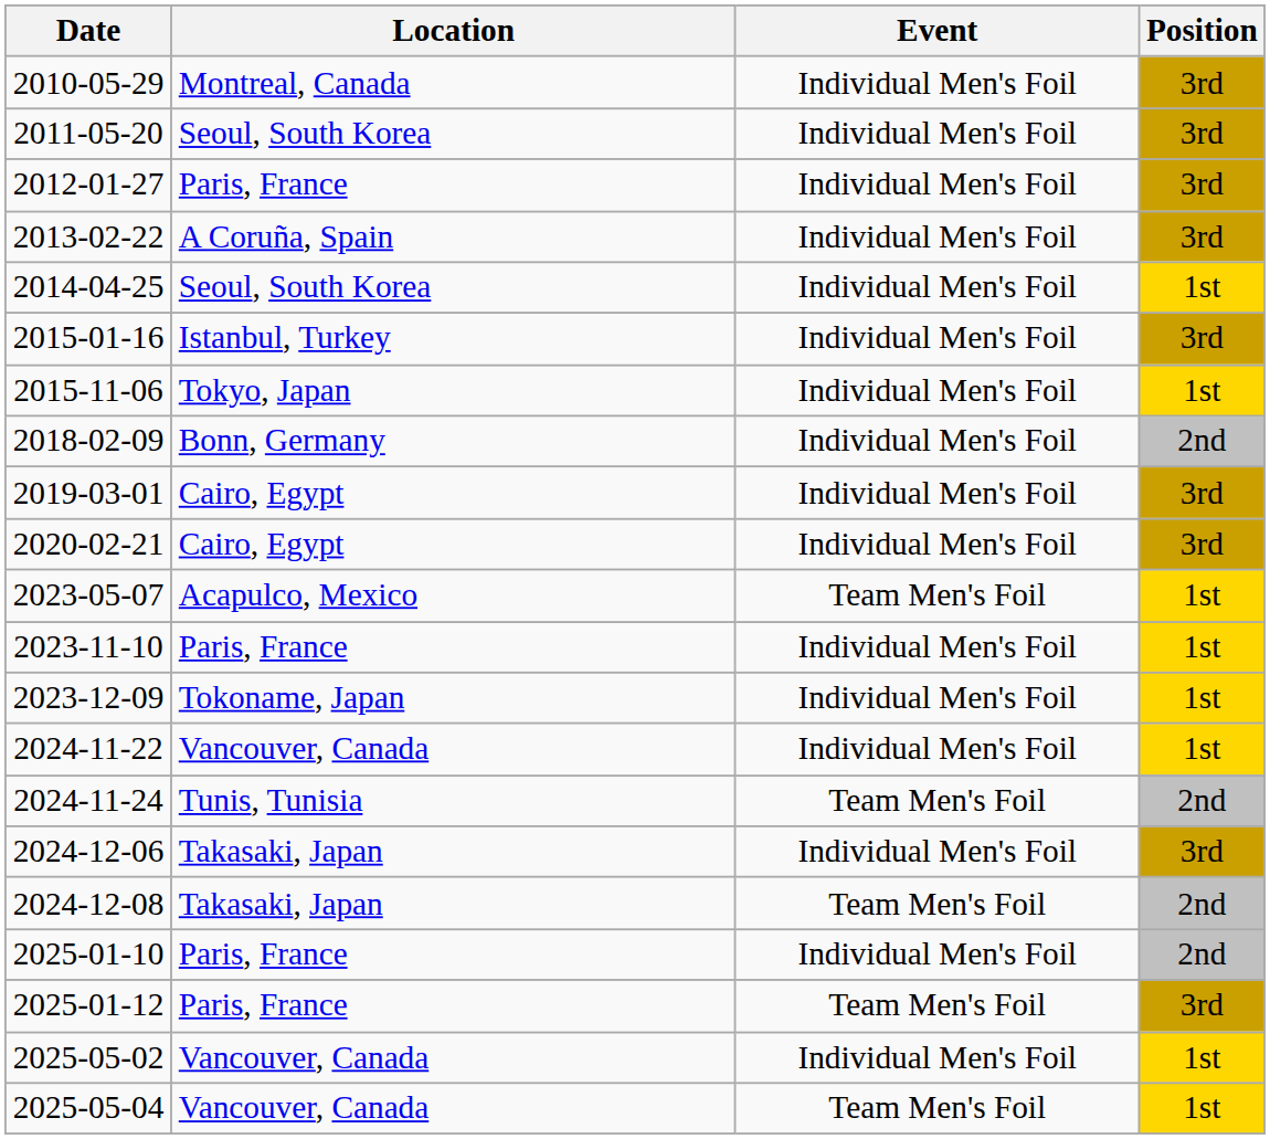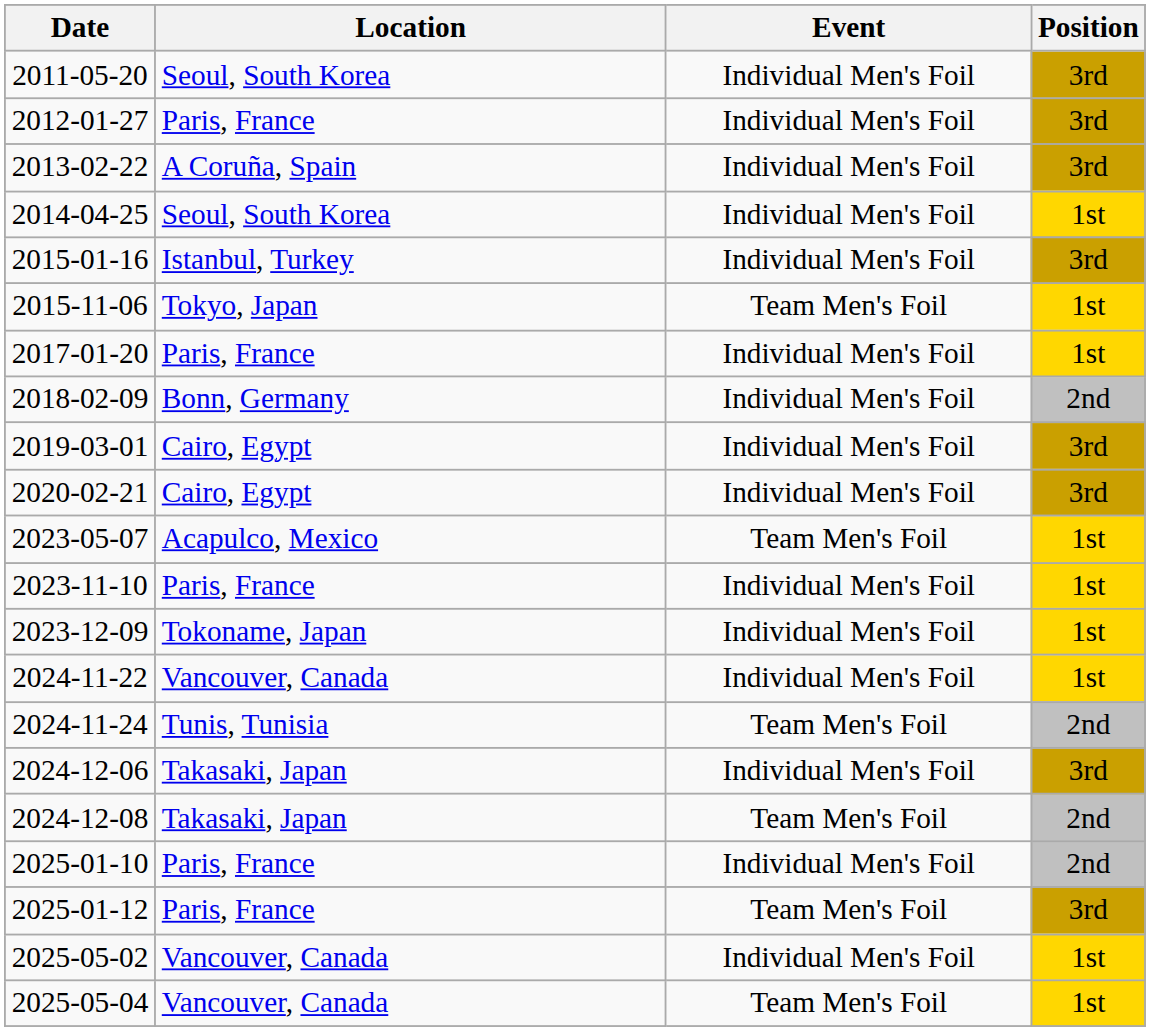- row: 2010-05-29 | Montreal, Canada | Individual Men's Foil | 3rd
2015-11-06 | Event: Individual Men's Foil -> Team Men's Foil
+ row: 2017-01-20 | Paris, France | Individual Men's Foil | 1st
